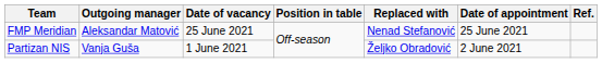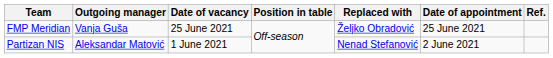FMP Meridian | Outgoing manager: Aleksandar Matović -> Vanja Guša
FMP Meridian | Replaced with: Nenad Stefanović -> Željko Obradović
Partizan NIS | Outgoing manager: Vanja Guša -> Aleksandar Matović
Partizan NIS | Replaced with: Željko Obradović -> Nenad Stefanović
